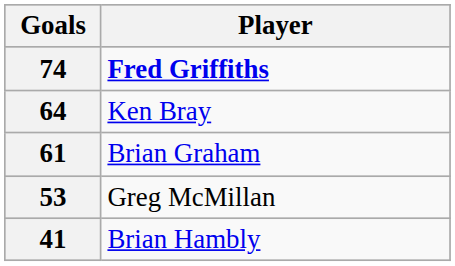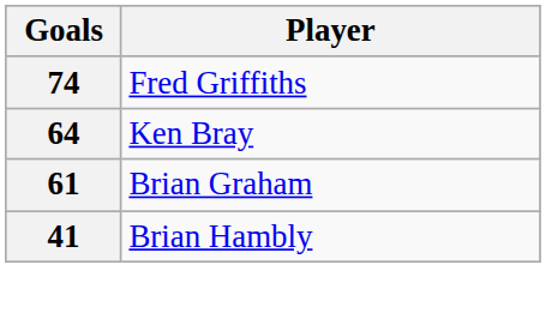74 | Player: bold -> normal
- row: 53 | Greg McMillan
